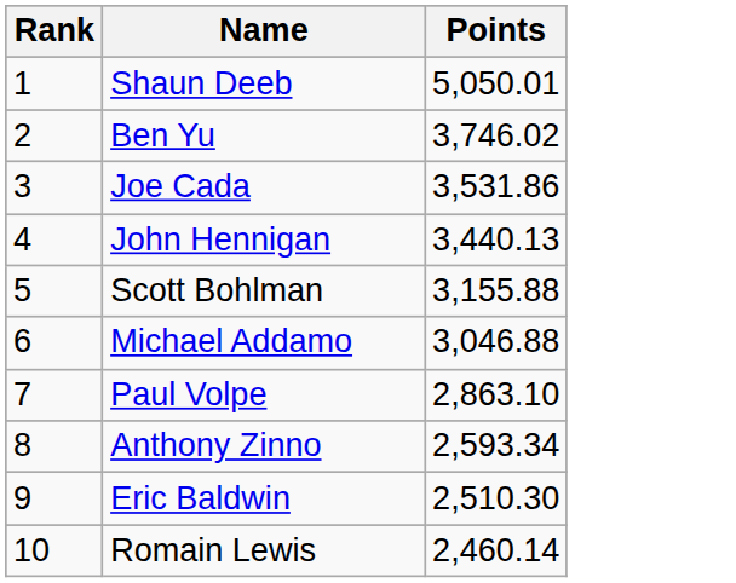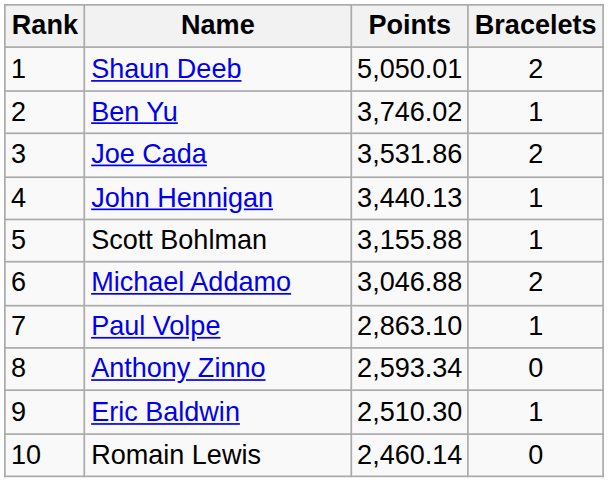+ column: Bracelets | 2 | 1 | 2 | 1 | 1 | 2 | 1 | 0 | 1 | 0
